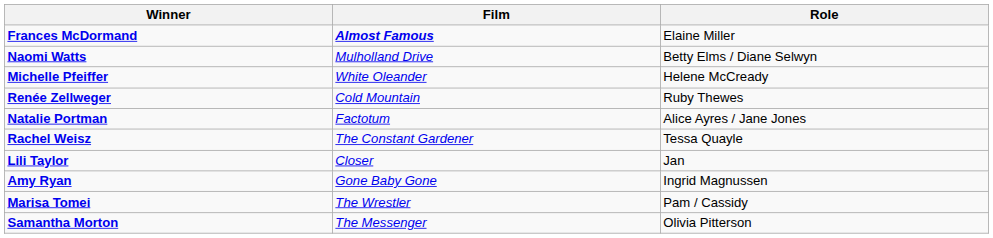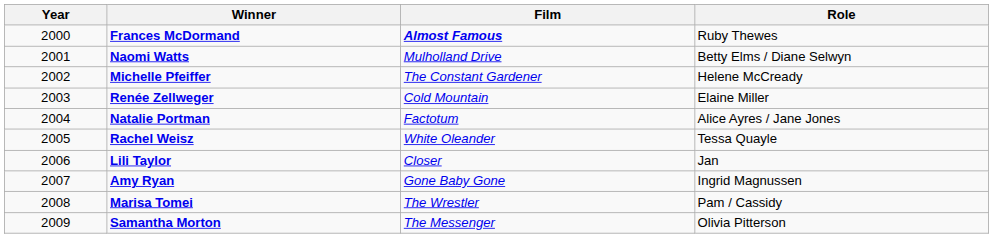+ column: Year | 2000 | 2001 | 2002 | 2003 | 2004 | 2005 | 2006 | 2007 | 2008 | 2009
Frances McDormand | Role: Elaine Miller -> Ruby Thewes
Michelle Pfeiffer | Film: White Oleander -> The Constant Gardener
Renée Zellweger | Role: Ruby Thewes -> Elaine Miller
Rachel Weisz | Film: The Constant Gardener -> White Oleander
